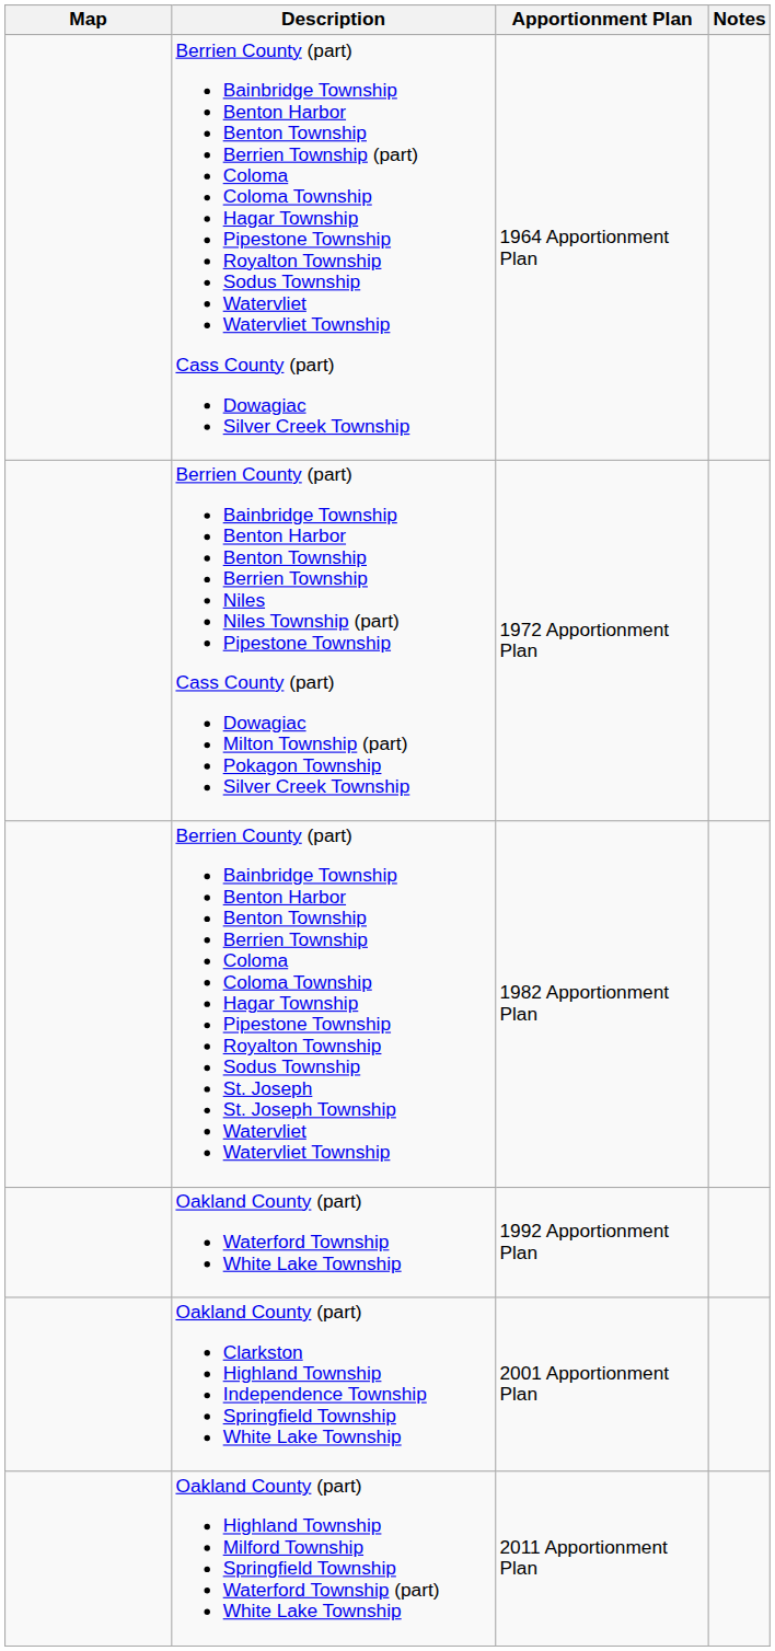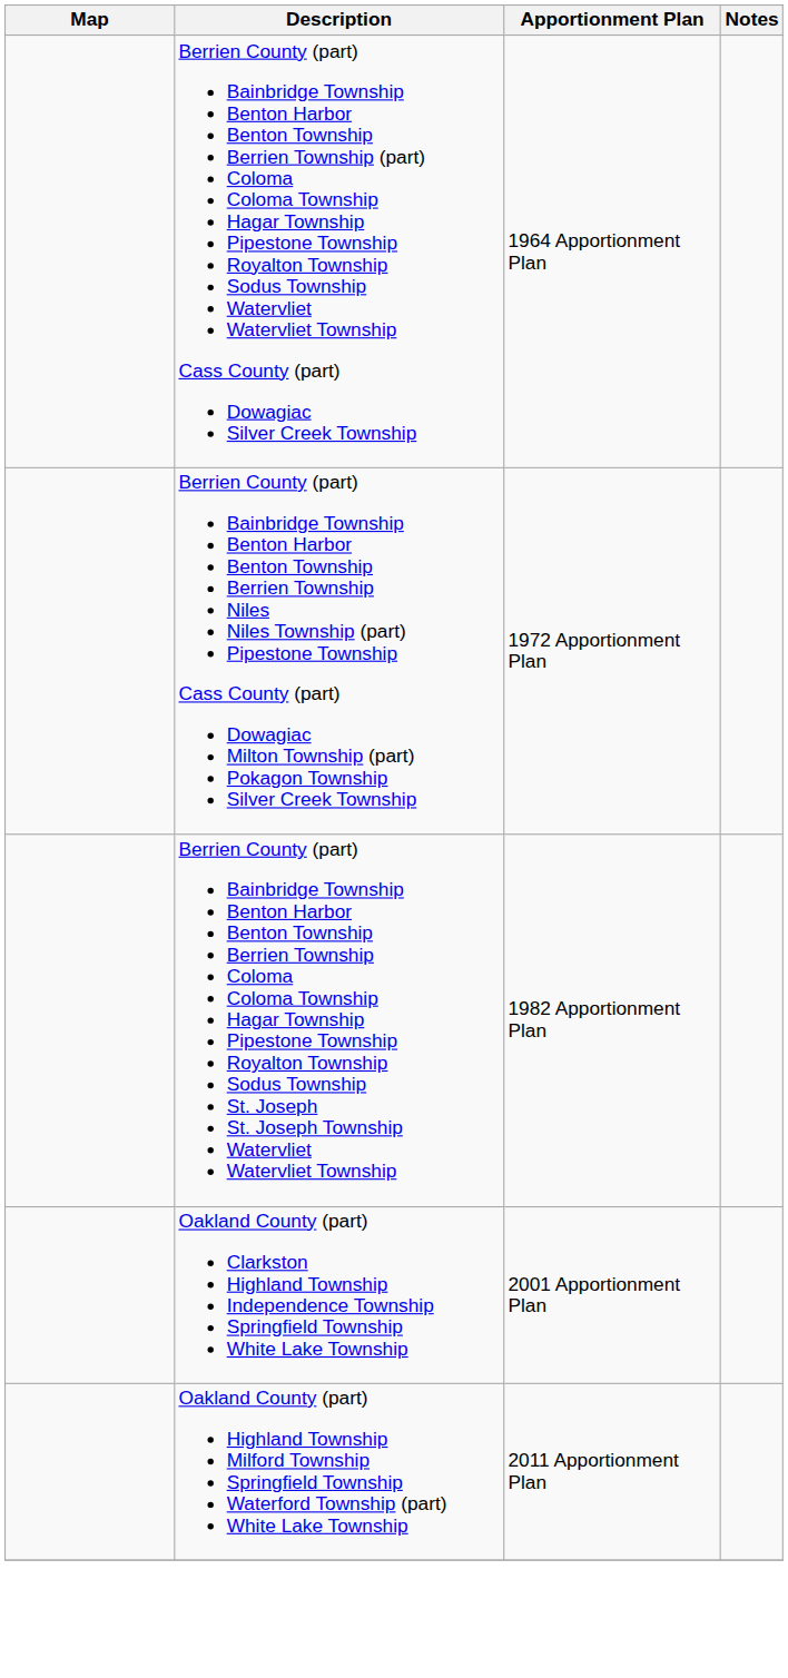- row: Oakland County (part) Waterford Township White Lake Township | 1992 Apportionment Plan
